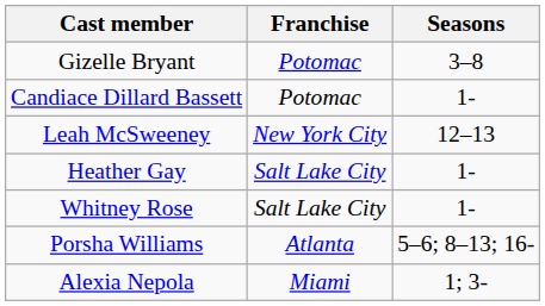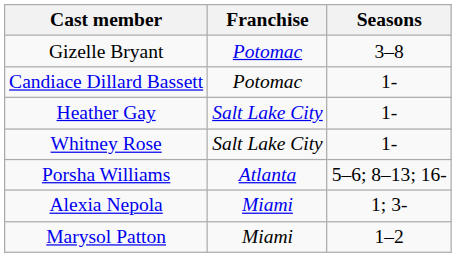- row: Leah McSweeney | New York City | 12–13
+ row: Marysol Patton | Miami | 1–2
